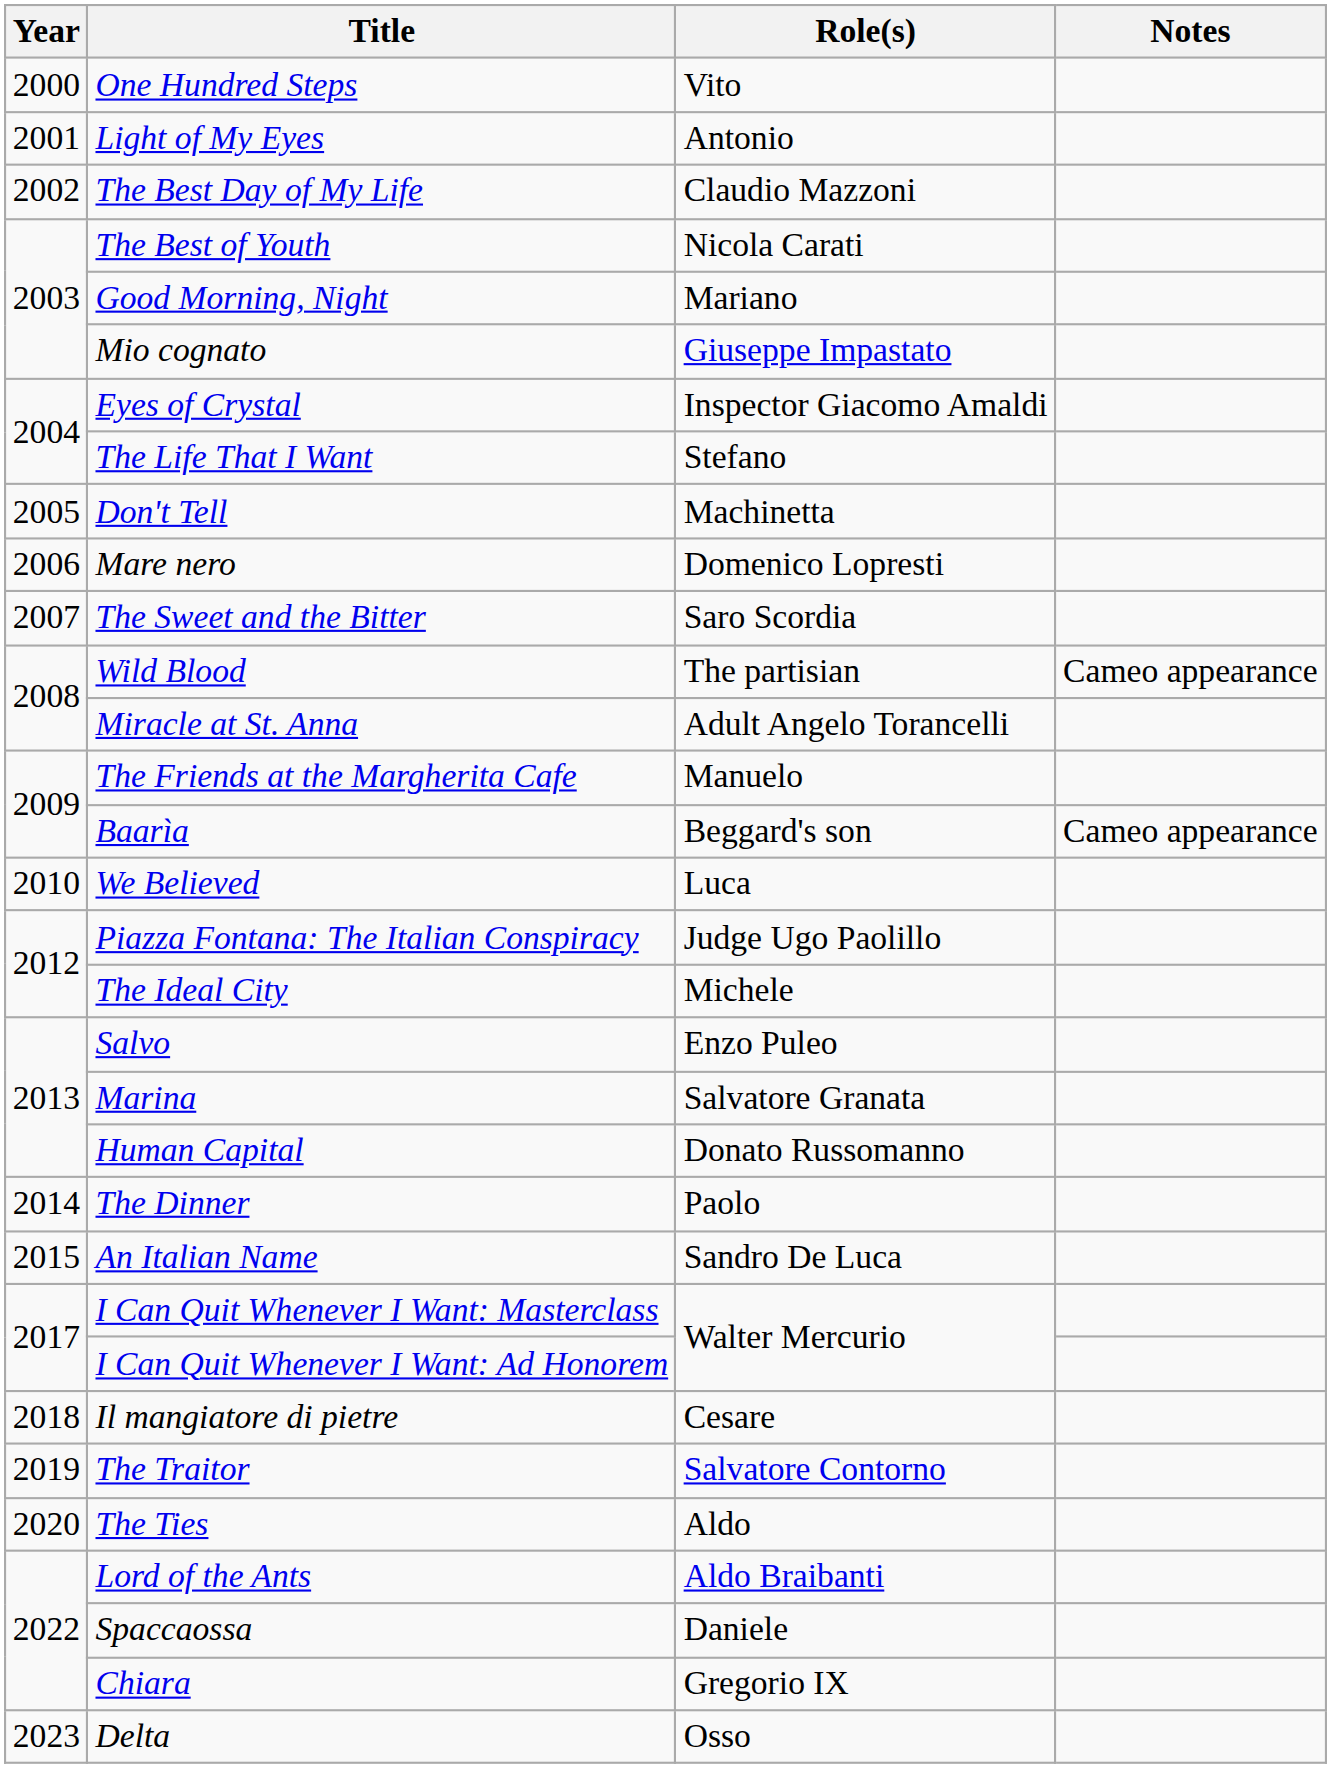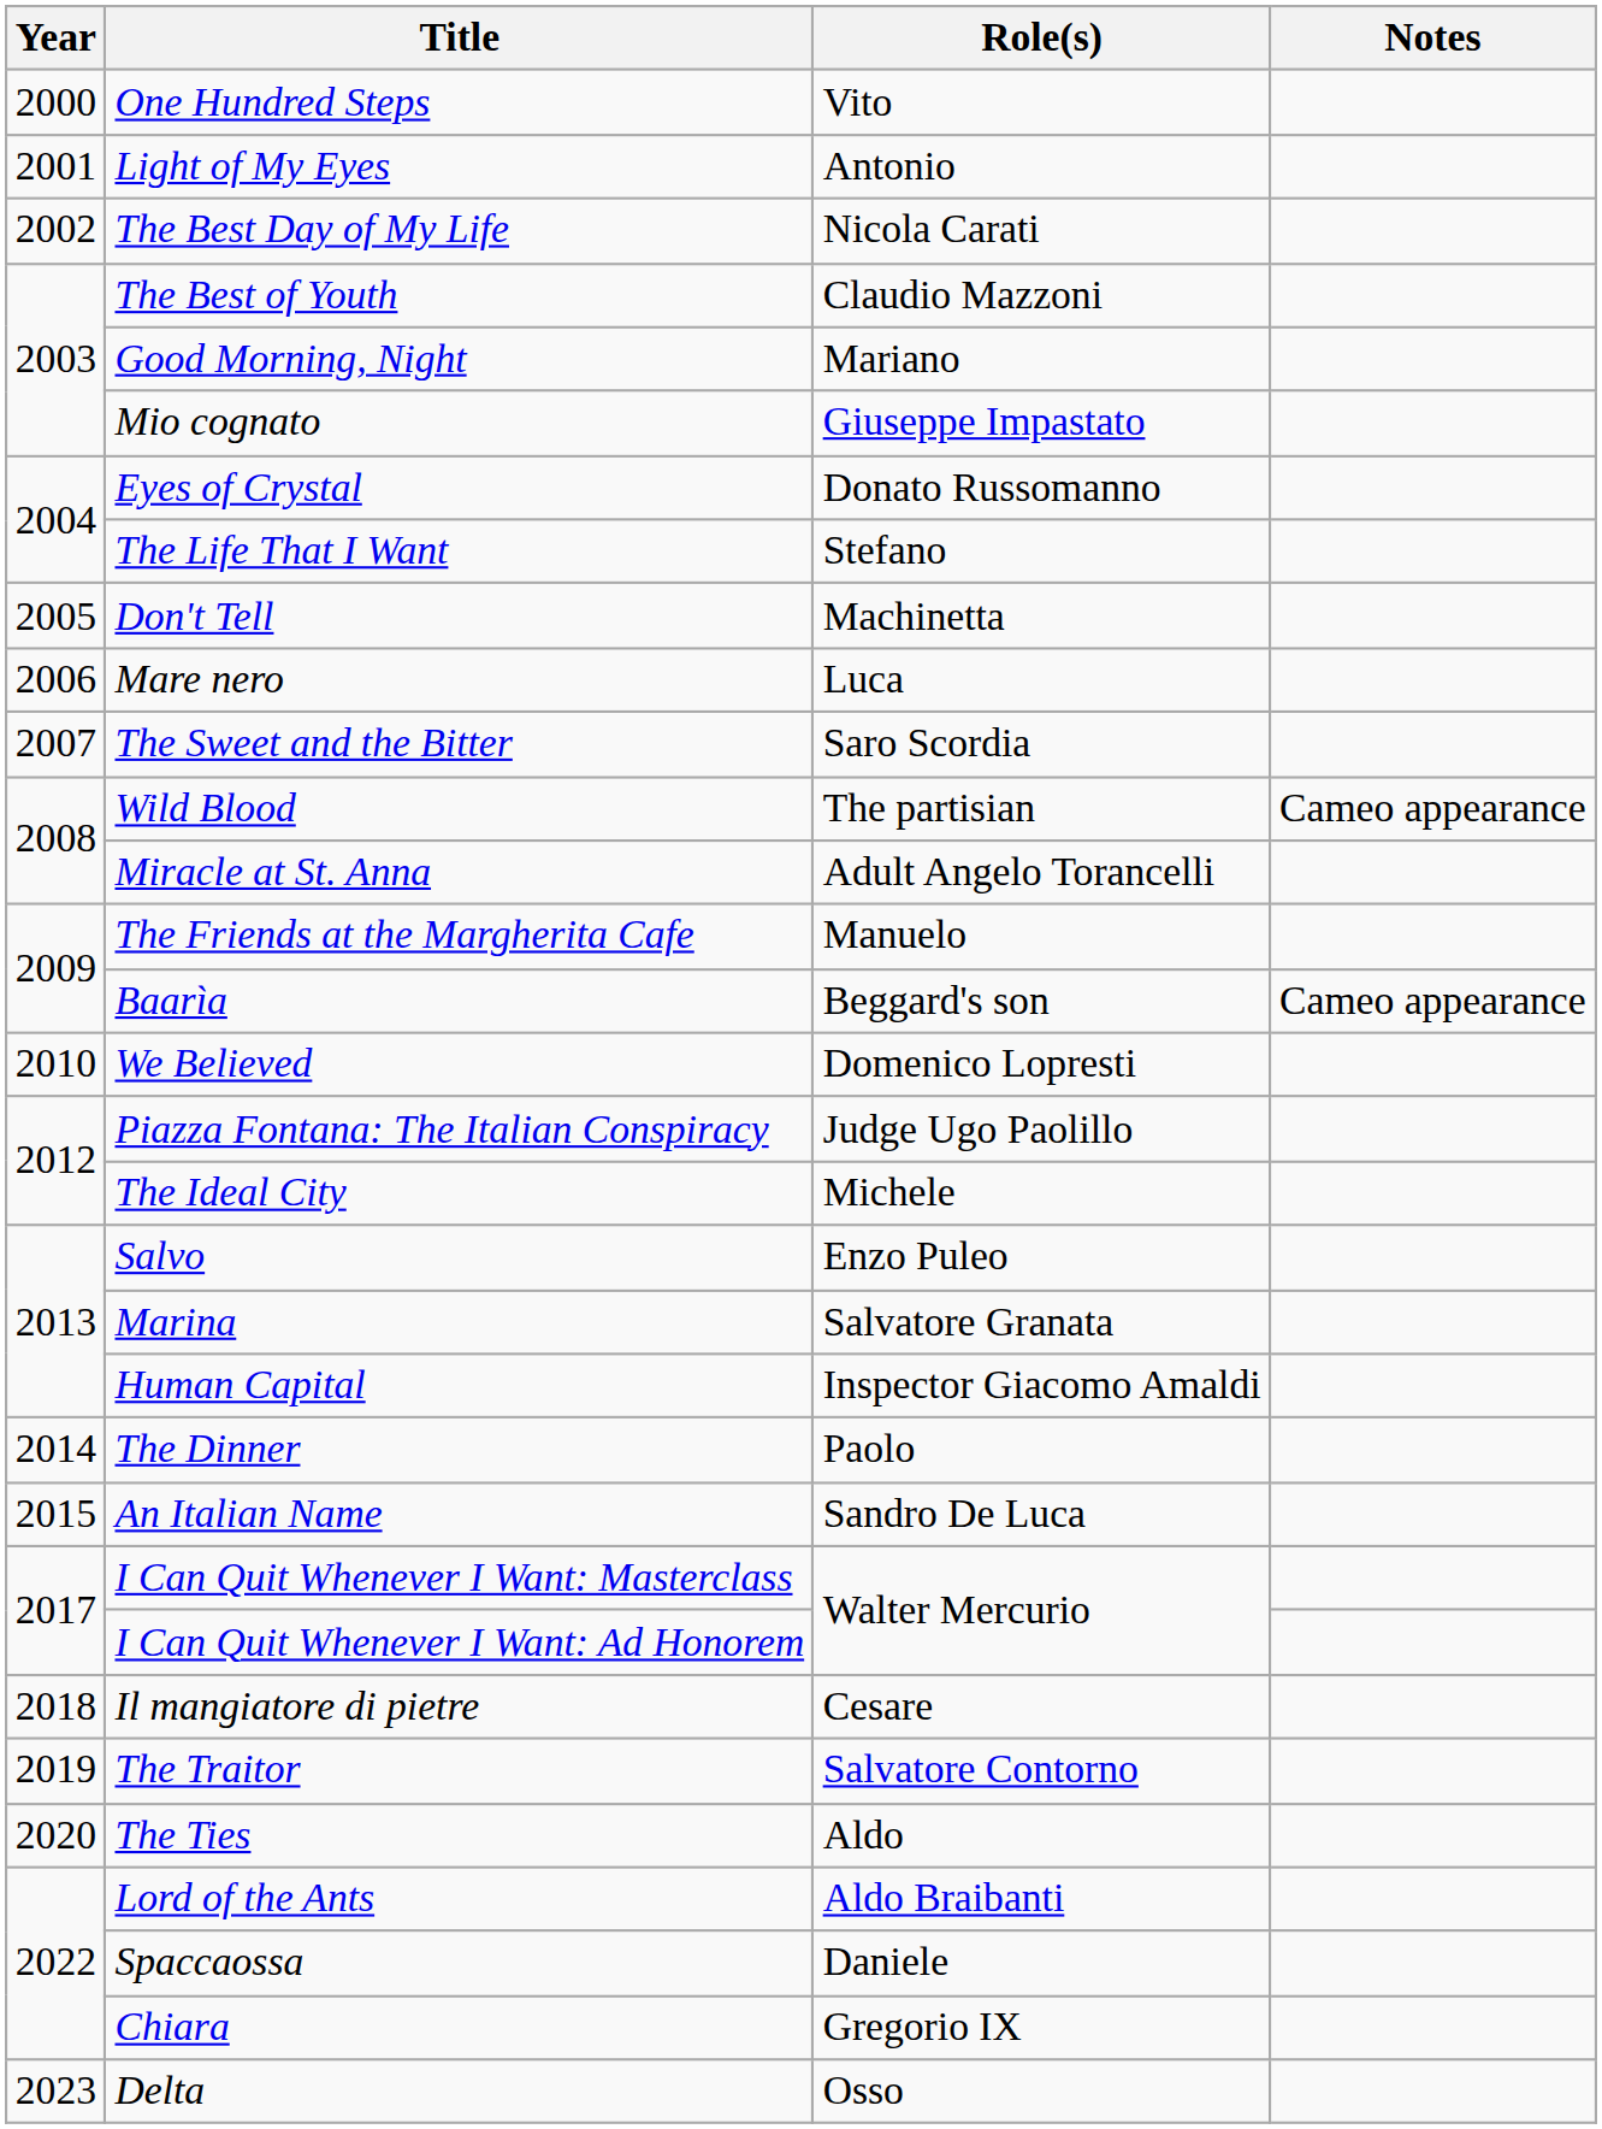The Best Day of My Life | Role(s): Claudio Mazzoni -> Nicola Carati
The Best of Youth | Role(s): Nicola Carati -> Claudio Mazzoni
Eyes of Crystal | Role(s): Inspector Giacomo Amaldi -> Donato Russomanno
Mare nero | Role(s): Domenico Lopresti -> Luca
We Believed | Role(s): Luca -> Domenico Lopresti
Human Capital | Role(s): Donato Russomanno -> Inspector Giacomo Amaldi
